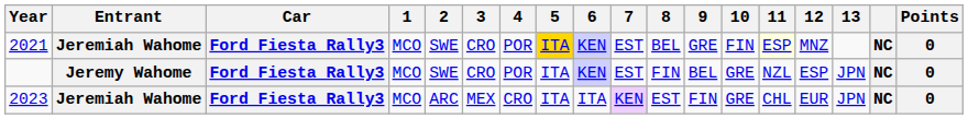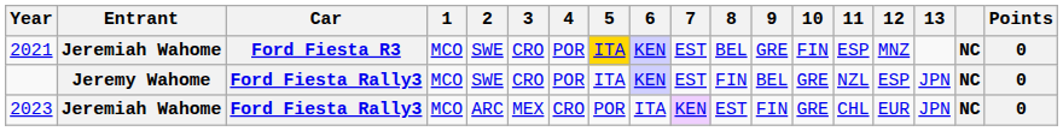2021 | Car: Ford Fiesta Rally3 -> Ford Fiesta R3
2021 | 11: lightyellow background -> no background
2023 | 5: ITA -> POR
